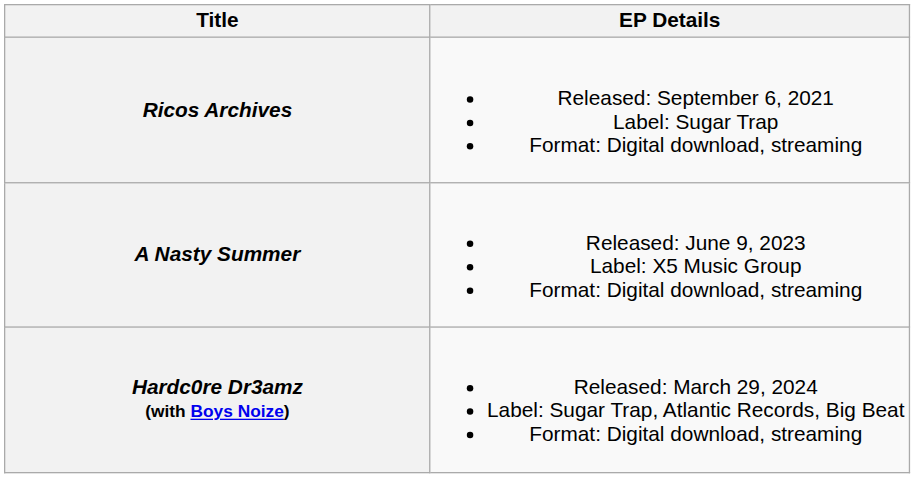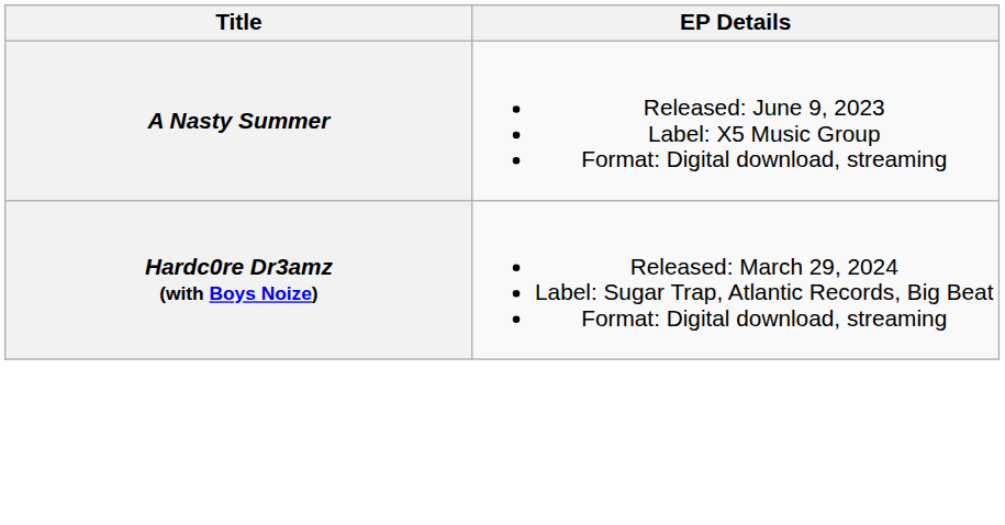- row: Ricos Archives | Released: September 6, 2021 Label: Sugar Trap Format: Digital download, streaming
